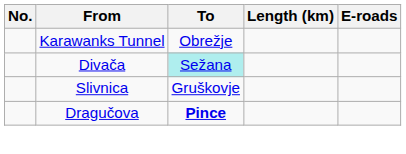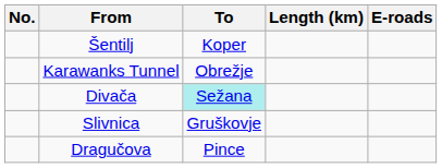+ row: Šentilj | Koper
Dragučova | To: bold -> normal
